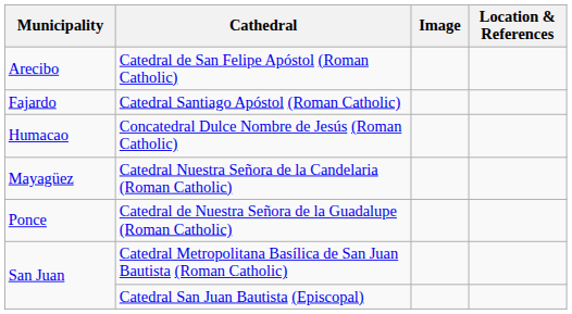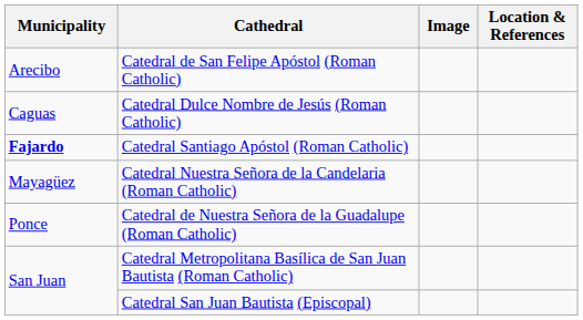+ row: Caguas | Catedral Dulce Nombre de Jesús (Roman Catholic)
Catedral Santiago Apóstol (Roman Catholic) | Municipality: normal -> bold
- row: Humacao | Concatedral Dulce Nombre de Jesús (Roman Catholic)
